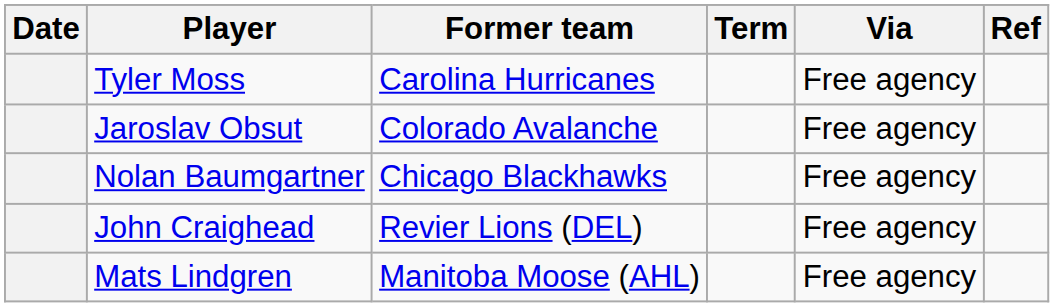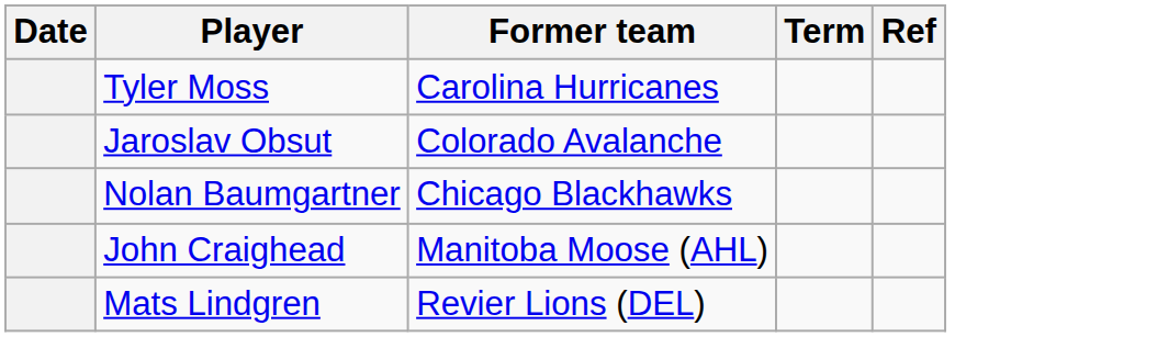- column: Via | Free agency | Free agency | Free agency | Free agency | Free agency
John Craighead | Former team: Revier Lions (DEL) -> Manitoba Moose (AHL)
Mats Lindgren | Former team: Manitoba Moose (AHL) -> Revier Lions (DEL)
